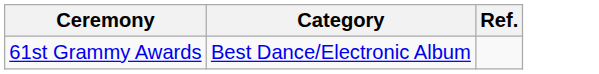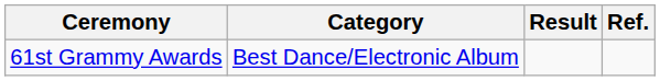+ column: Result
